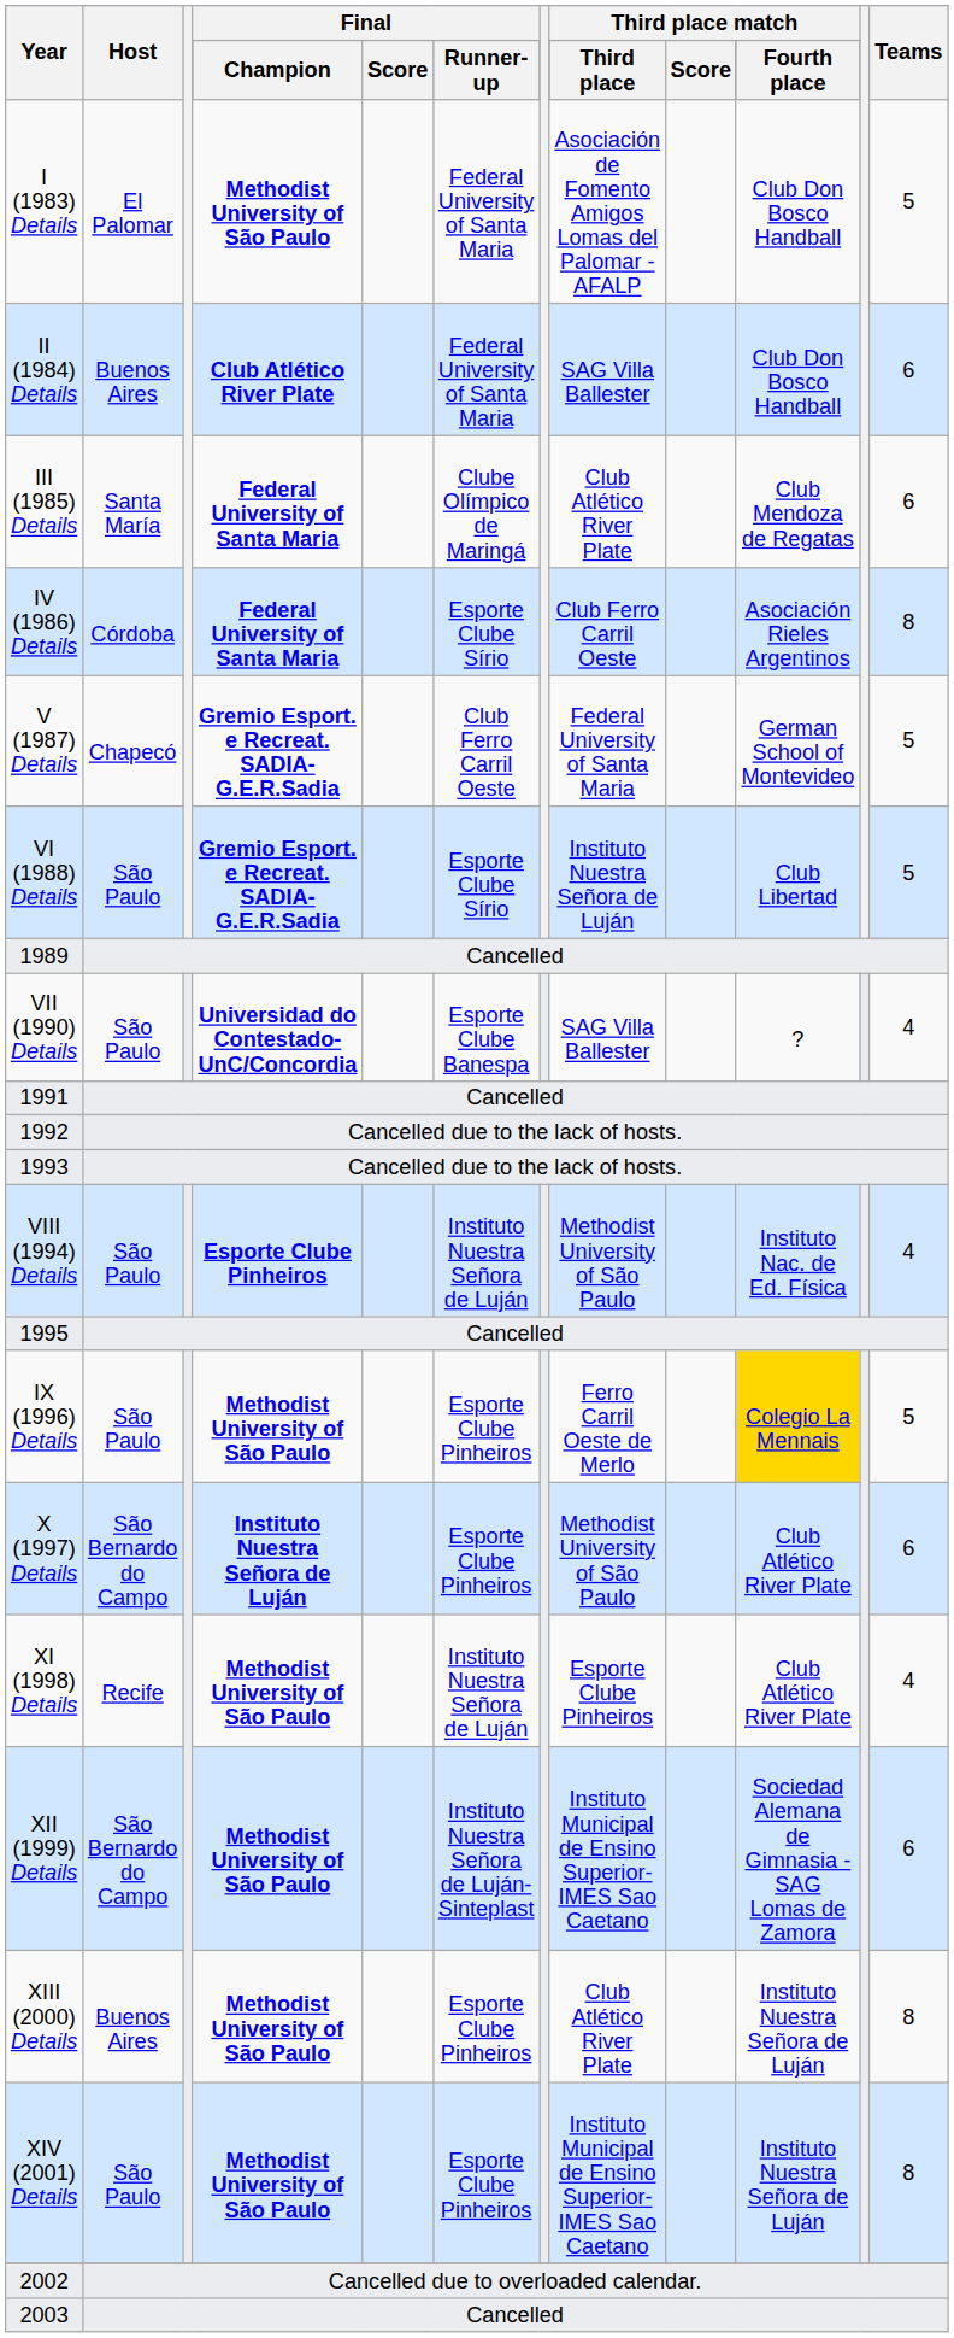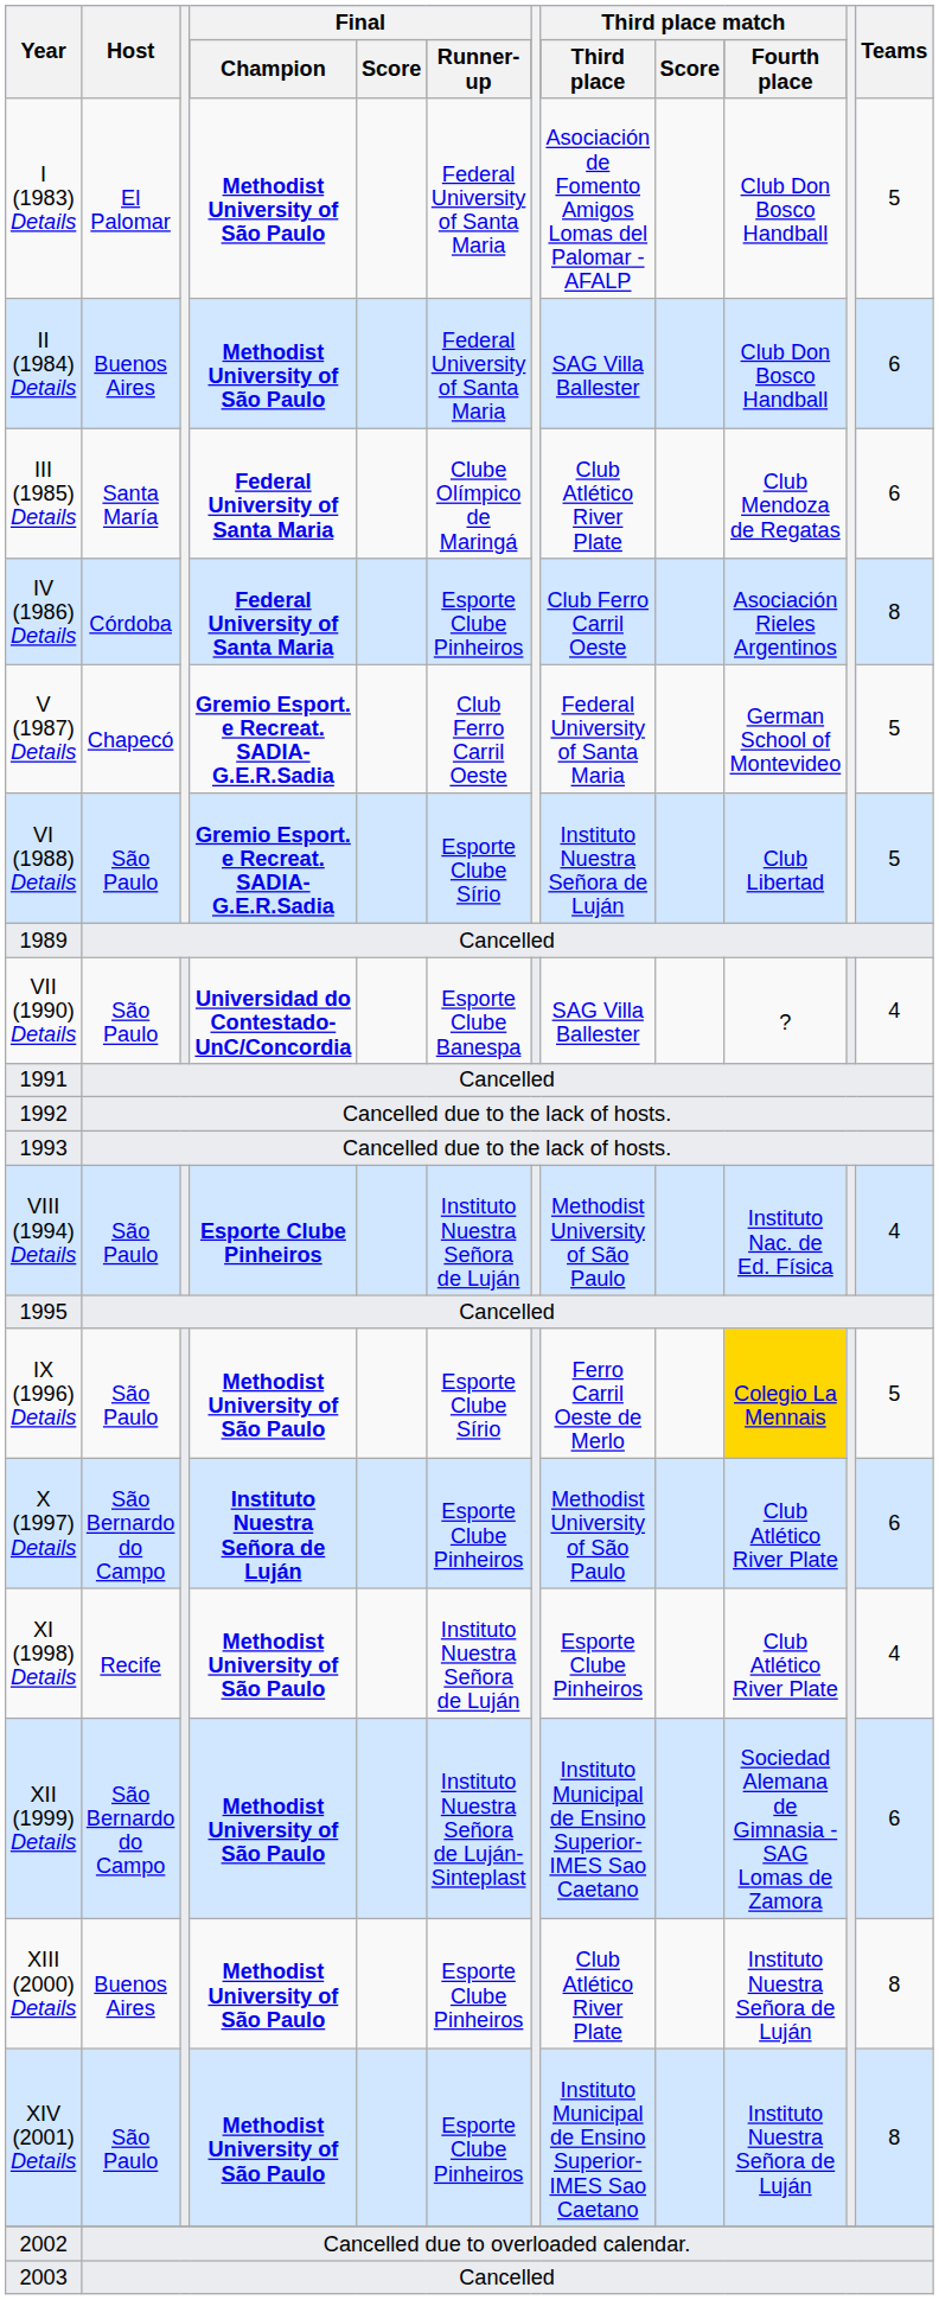II (1984) Details | Final / Champion: Club Atlético River Plate -> Methodist University of São Paulo
IV (1986) Details | Final / Runner-up: Esporte Clube Sírio -> Esporte Clube Pinheiros
IX (1996) Details | Final / Runner-up: Esporte Clube Pinheiros -> Esporte Clube Sírio
